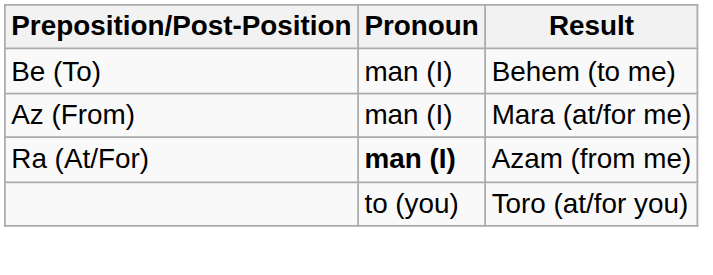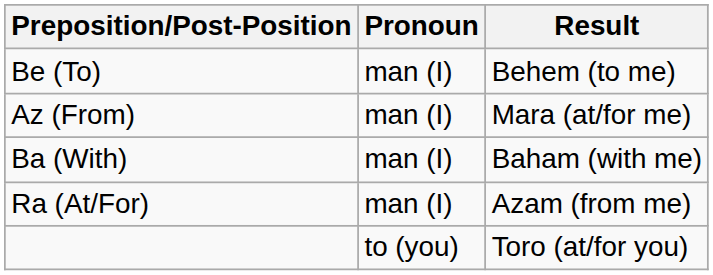+ row: Ba (With) | man (I) | Baham (with me)
Ra (At/For) | Pronoun: bold -> normal
